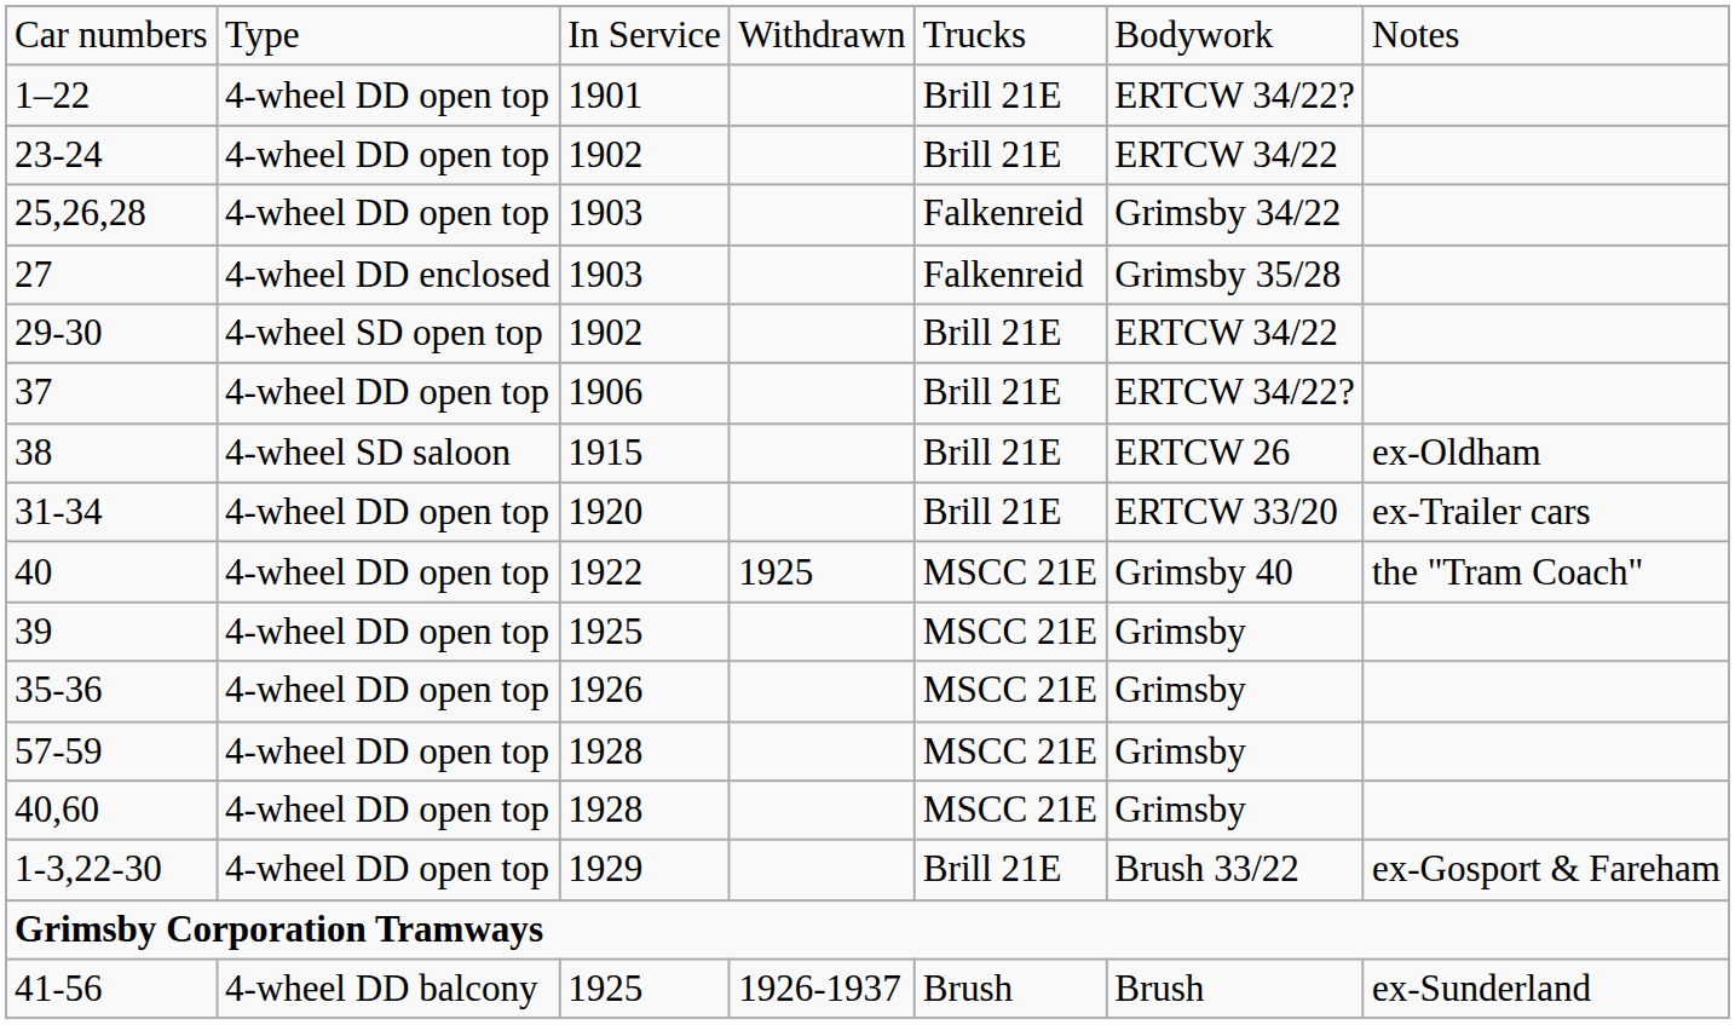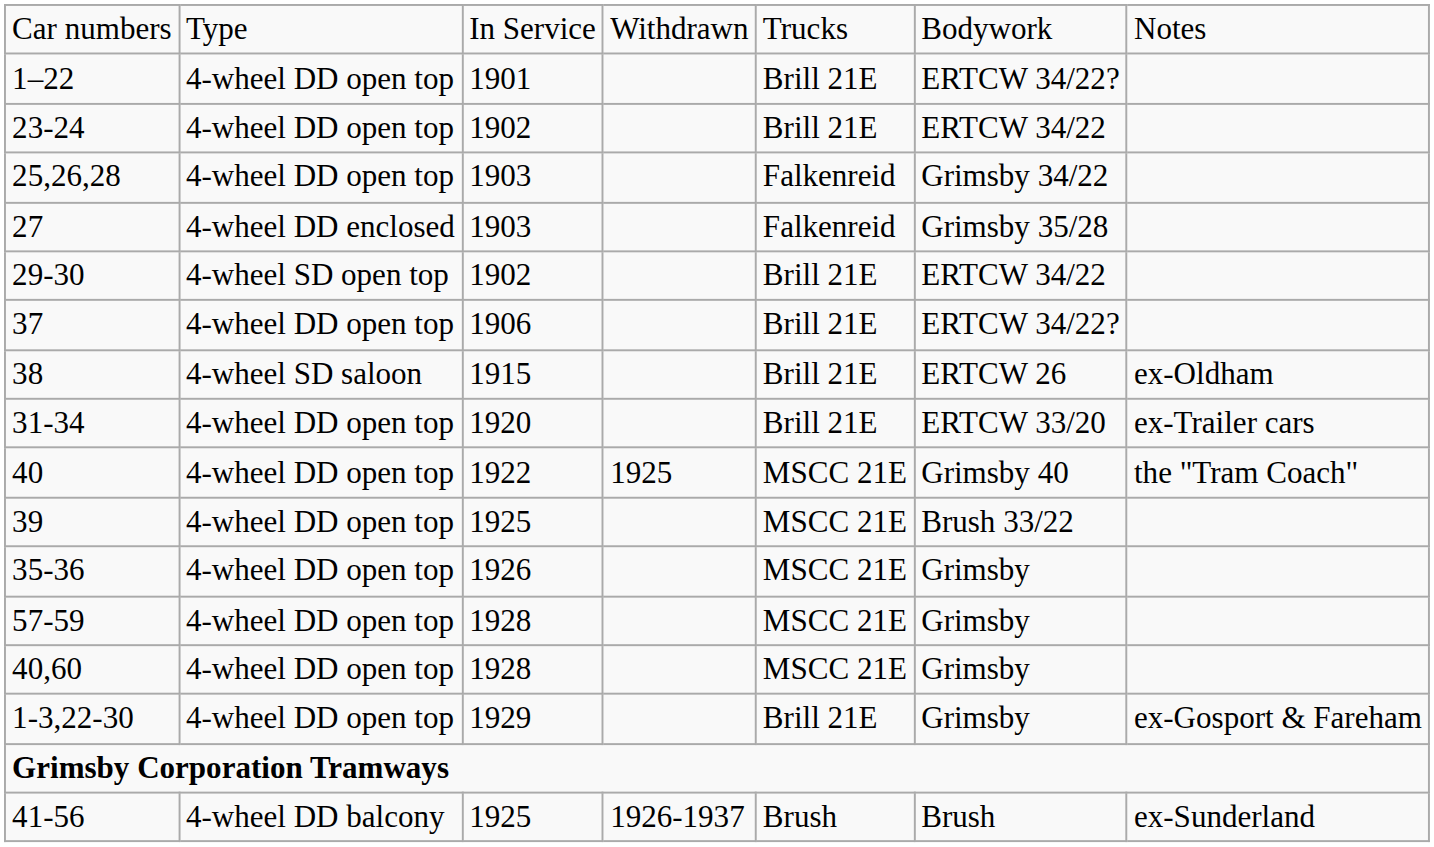39 | column 6: Grimsby -> Brush 33/22
1-3,22-30 | column 6: Brush 33/22 -> Grimsby
